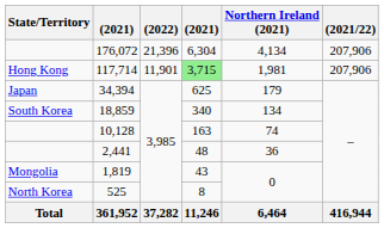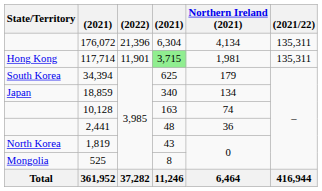176,072 | (2021/22): 207,906 -> 135,311
117,714 | (2021/22): 207,906 -> 135,311
34,394 | State/Territory: Japan -> South Korea
18,859 | State/Territory: South Korea -> Japan
1,819 | State/Territory: Mongolia -> North Korea
525 | State/Territory: North Korea -> Mongolia
